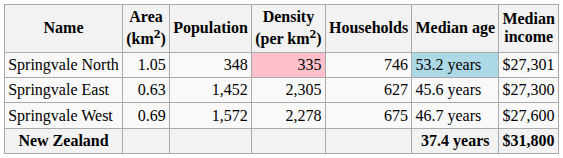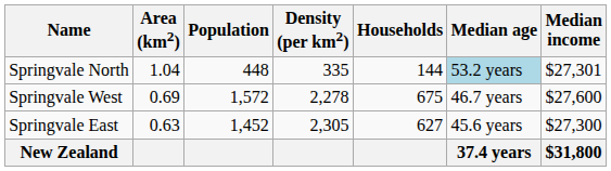Springvale North | Area (km2): 1.05 -> 1.04
Springvale North | Population: 348 -> 448
Springvale North | Density (per km2): pink background -> no background
Springvale North | Households: 746 -> 144
rows swapped: Springvale West <-> Springvale East
